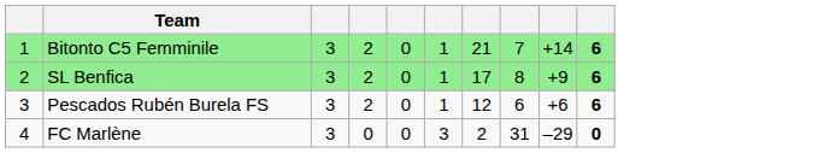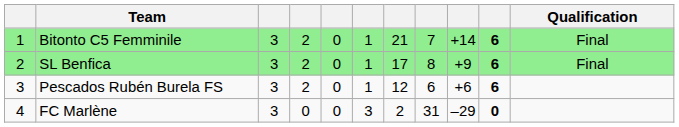+ column: Qualification | Final | Final
